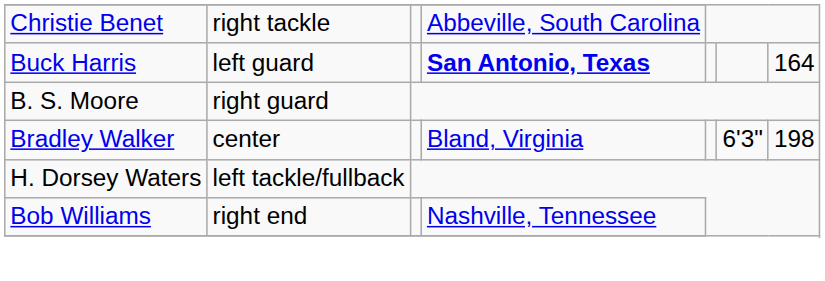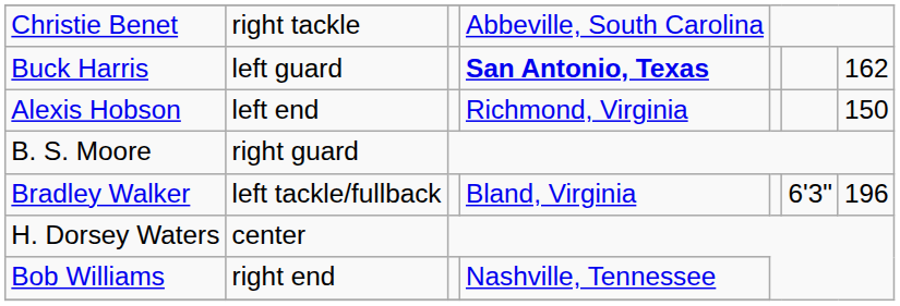Buck Harris | column 7: 164 -> 162
+ row: Alexis Hobson | left end | Richmond, Virginia | 150
Bradley Walker | column 2: center -> left tackle/fullback
Bradley Walker | column 7: 198 -> 196
H. Dorsey Waters | column 2: left tackle/fullback -> center
